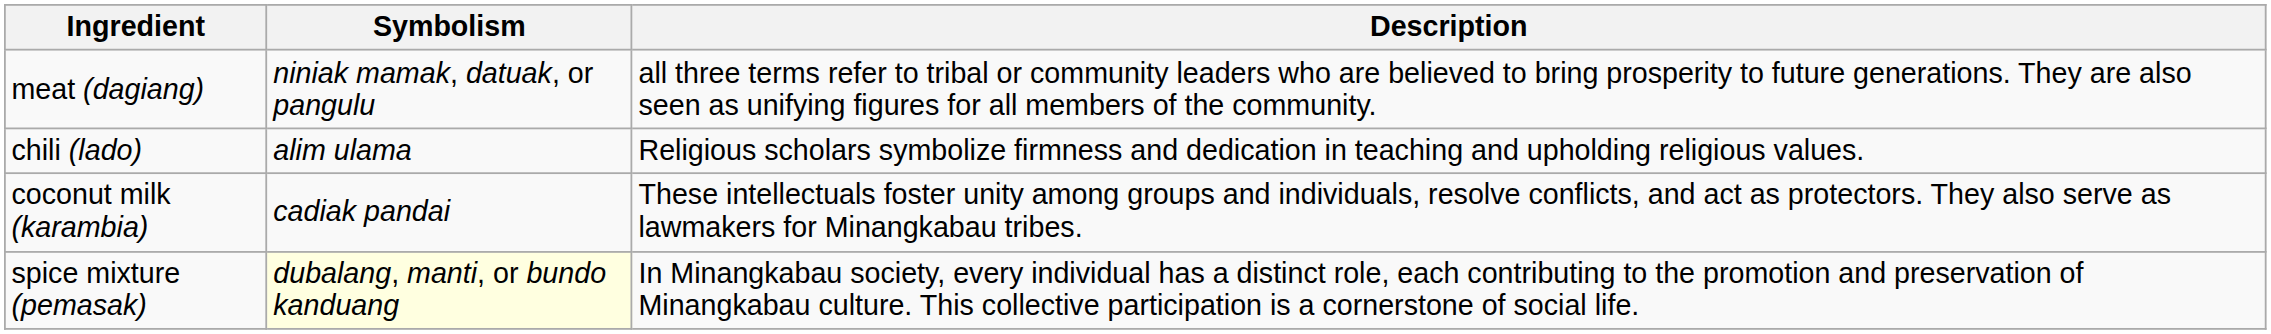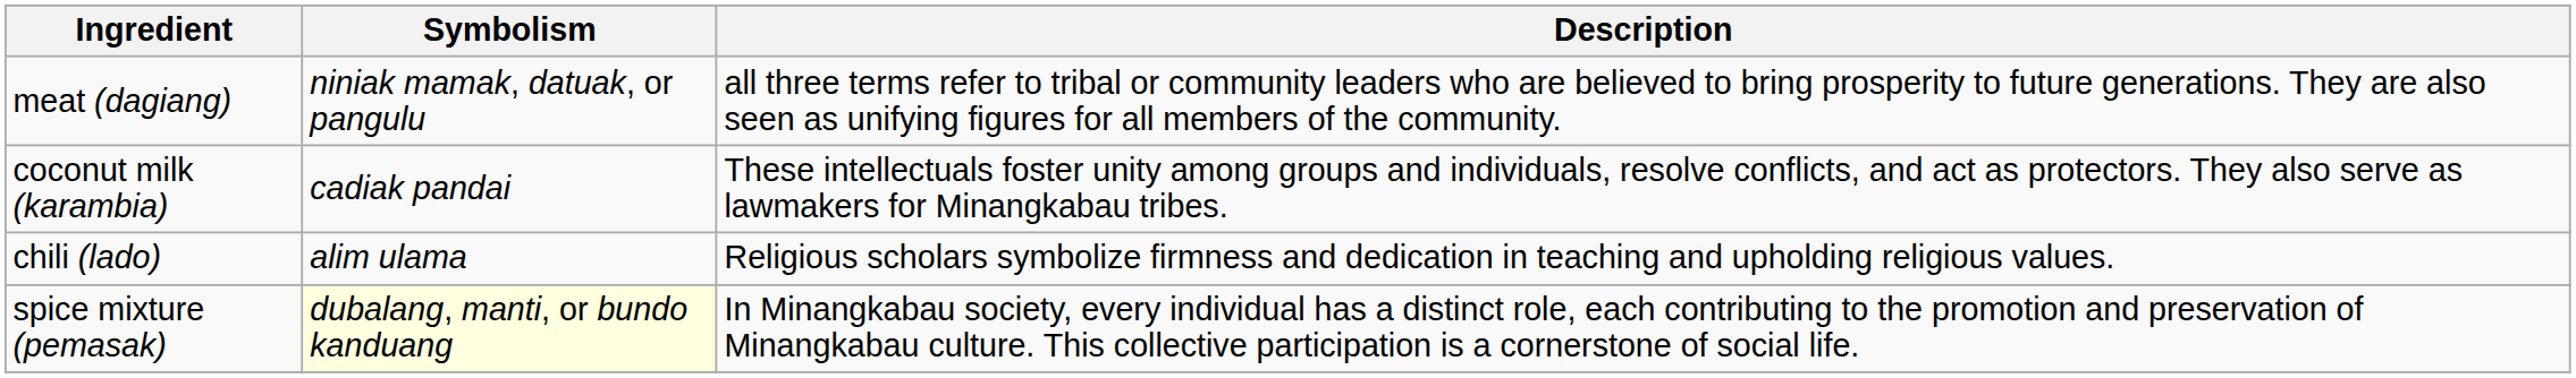rows swapped: coconut milk (karambia) <-> chili (lado)
